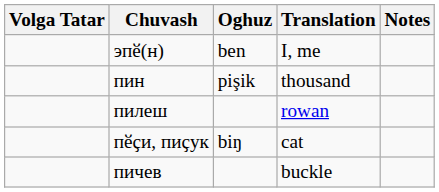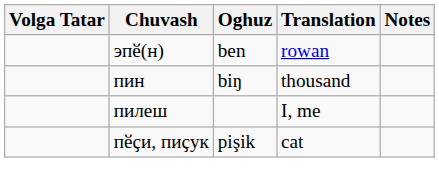эпӗ(н) | Translation: I, me -> rowan
пин | Oghuz: pişik -> biŋ
пилеш | Translation: rowan -> I, me
пӗҫи, пиҫук | Oghuz: biŋ -> pişik
- row: пичев | buckle
